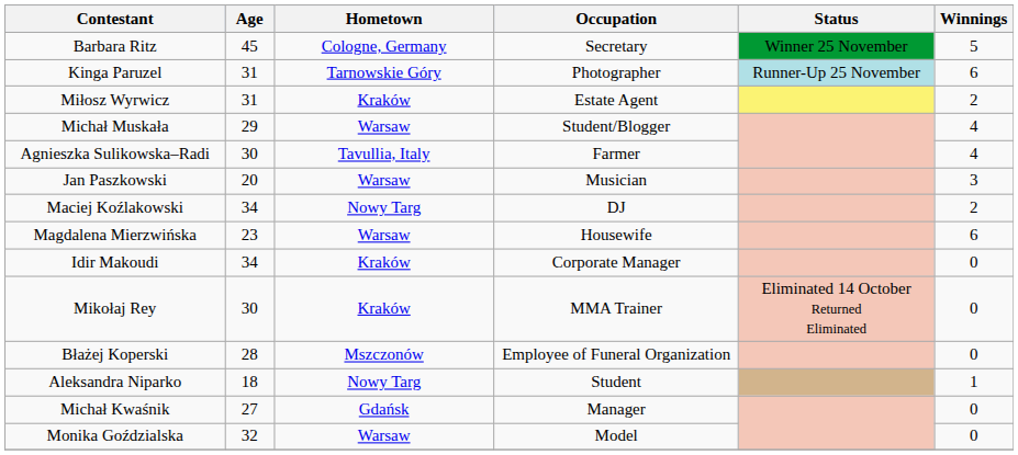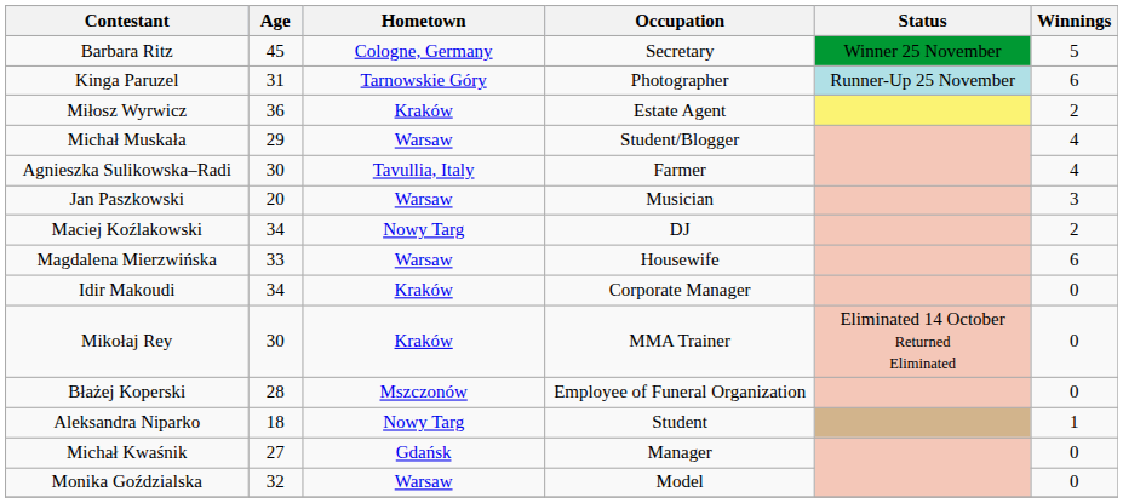Miłosz Wyrwicz | Age: 31 -> 36
Magdalena Mierzwińska | Age: 23 -> 33
